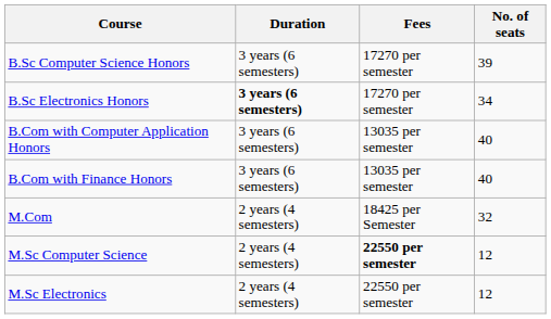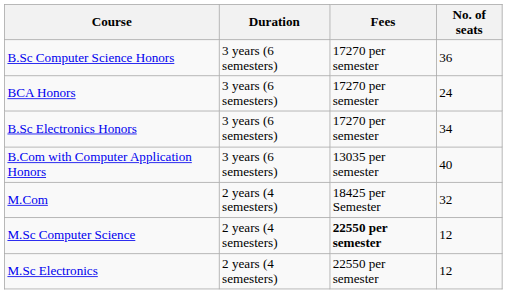B.Sc Computer Science Honors | No. of seats: 39 -> 36
+ row: BCA Honors | 3 years (6 semesters) | 17270 per semester | 24
B.Sc Electronics Honors | Duration: bold -> normal
- row: B.Com with Finance Honors | 3 years (6 semesters) | 13035 per semester | 40
